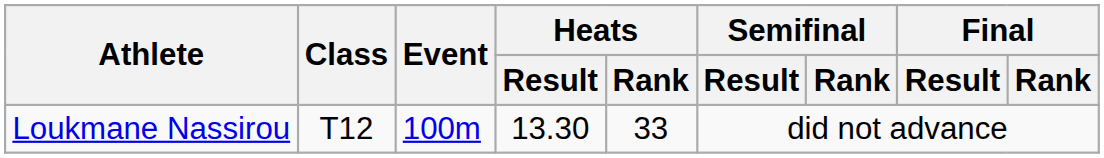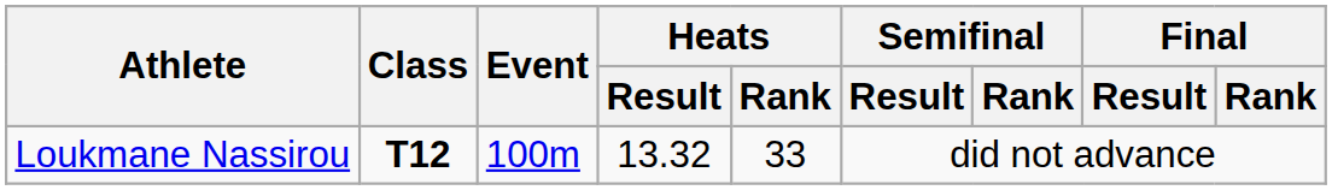Loukmane Nassirou | Class: normal -> bold
Loukmane Nassirou | Heats / Result: 13.30 -> 13.32
